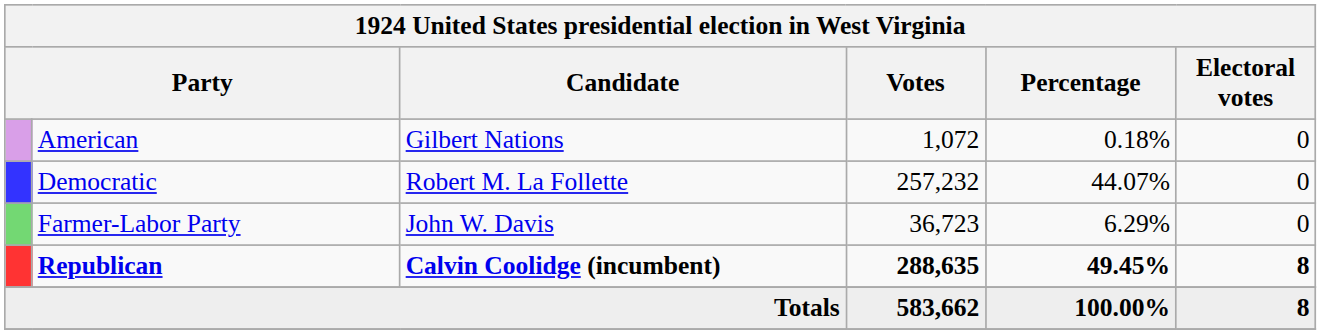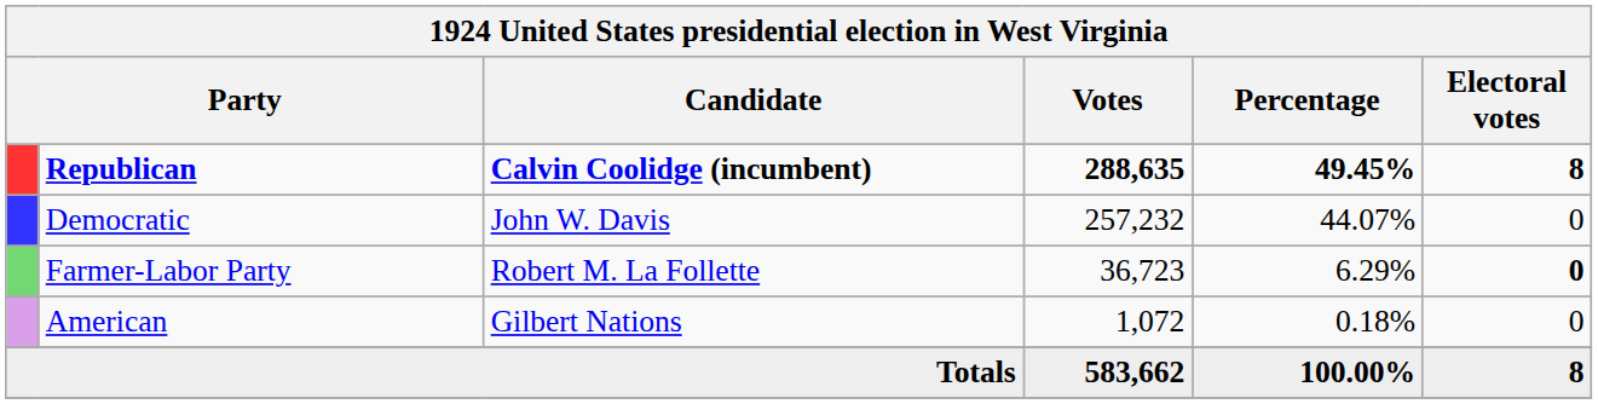rows swapped: Republican <-> American
Democratic | Candidate: Robert M. La Follette -> John W. Davis
Farmer-Labor Party | Candidate: John W. Davis -> Robert M. La Follette
Farmer-Labor Party | Electoral votes: normal -> bold
